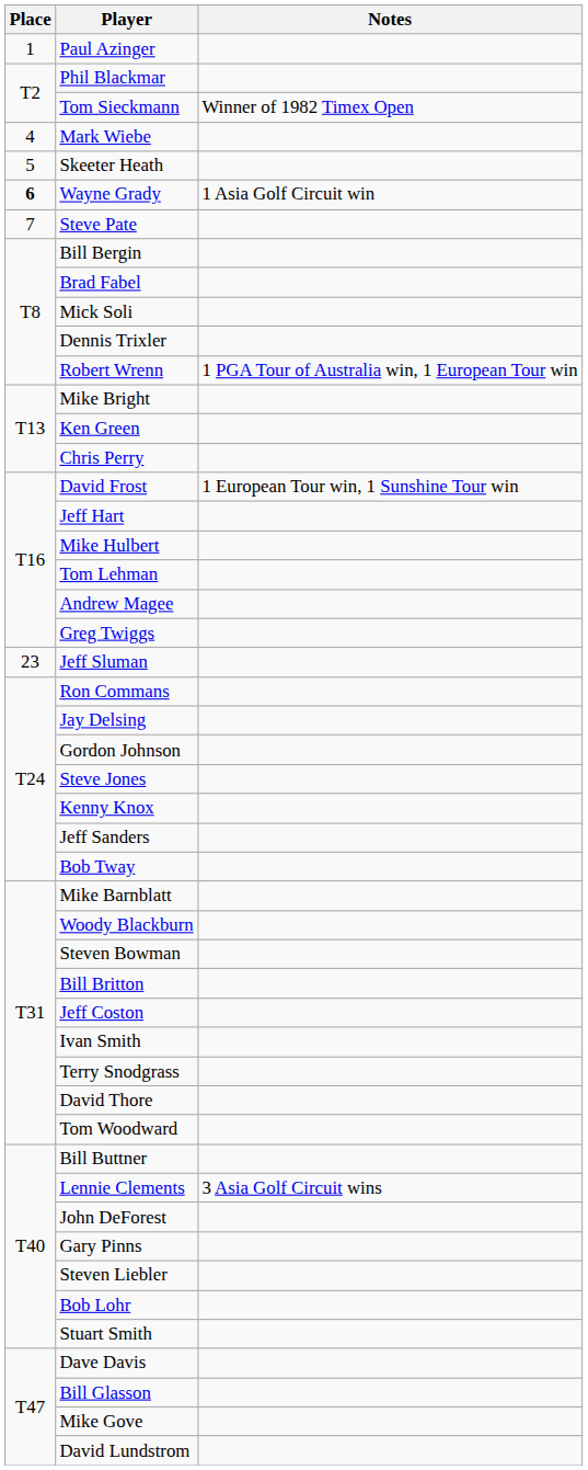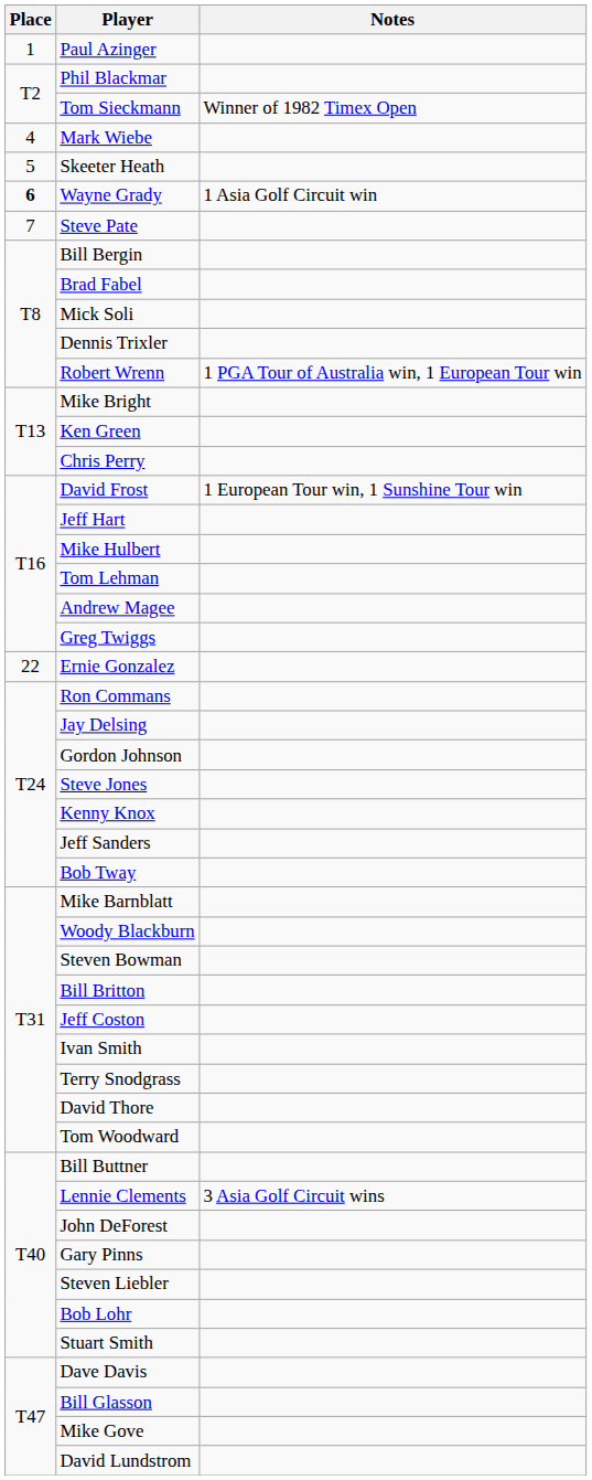+ row: 22 | Ernie Gonzalez
- row: 23 | Jeff Sluman
